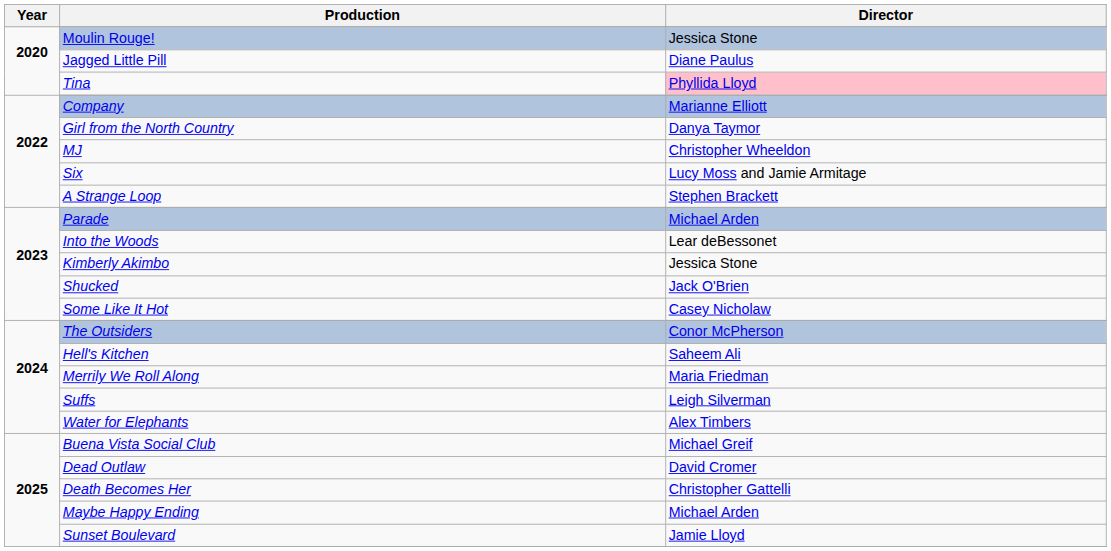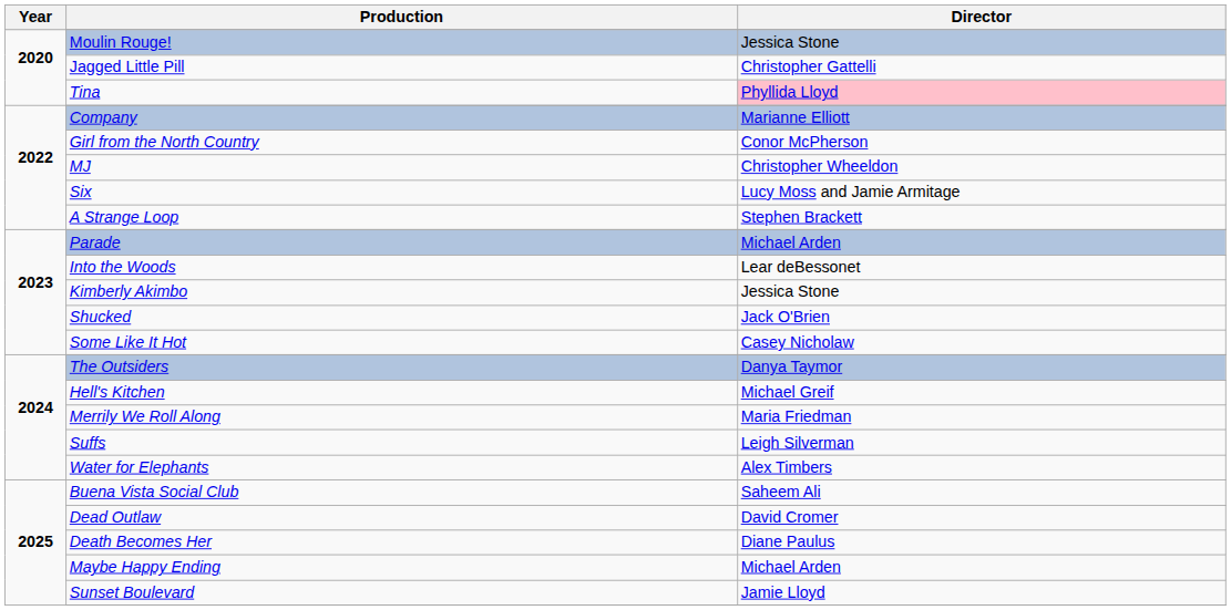Jagged Little Pill | Director: Diane Paulus -> Christopher Gattelli
Girl from the North Country | Director: Danya Taymor -> Conor McPherson
The Outsiders | Director: Conor McPherson -> Danya Taymor
Hell's Kitchen | Director: Saheem Ali -> Michael Greif
Buena Vista Social Club | Director: Michael Greif -> Saheem Ali
Death Becomes Her | Director: Christopher Gattelli -> Diane Paulus
